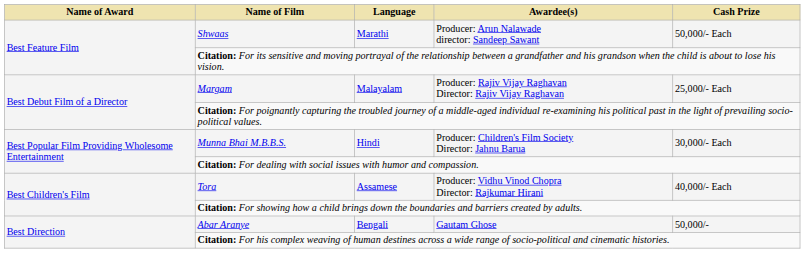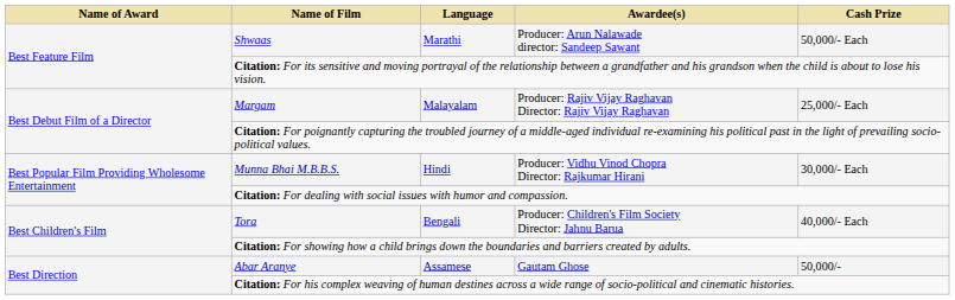Munna Bhai M.B.B.S. | Awardee(s): Producer: Children's Film Society Director: Jahnu Barua -> Producer: Vidhu Vinod Chopra Director: Rajkumar Hirani
Tora | Language: Assamese -> Bengali
Tora | Awardee(s): Producer: Vidhu Vinod Chopra Director: Rajkumar Hirani -> Producer: Children's Film Society Director: Jahnu Barua
Abar Aranye | Language: Bengali -> Assamese
